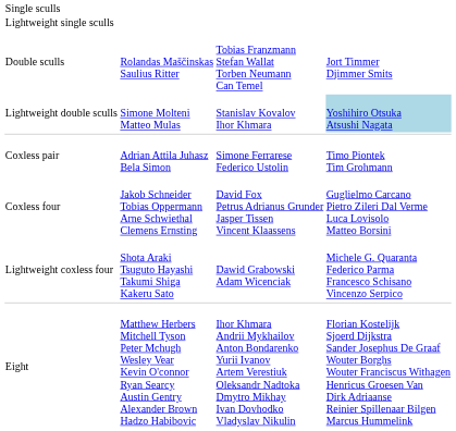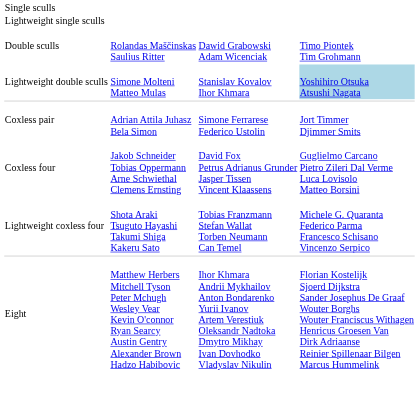Double sculls | column 3: Tobias Franzmann Stefan Wallat Torben Neumann Can Temel -> Dawid Grabowski Adam Wicenciak
Double sculls | column 4: Jort Timmer Djimmer Smits -> Timo Piontek Tim Grohmann
Coxless pair | column 4: Timo Piontek Tim Grohmann -> Jort Timmer Djimmer Smits
Lightweight coxless four | column 3: Dawid Grabowski Adam Wicenciak -> Tobias Franzmann Stefan Wallat Torben Neumann Can Temel
